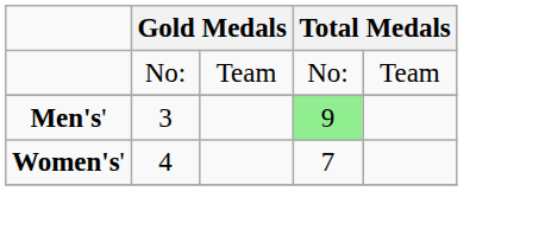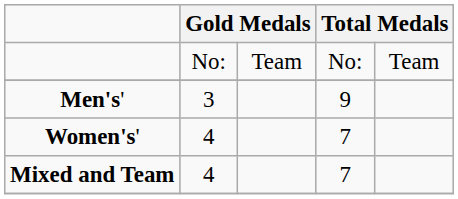Men's' | column 4: lightgreen background -> no background
+ row: Mixed and Team | 4 | 7
